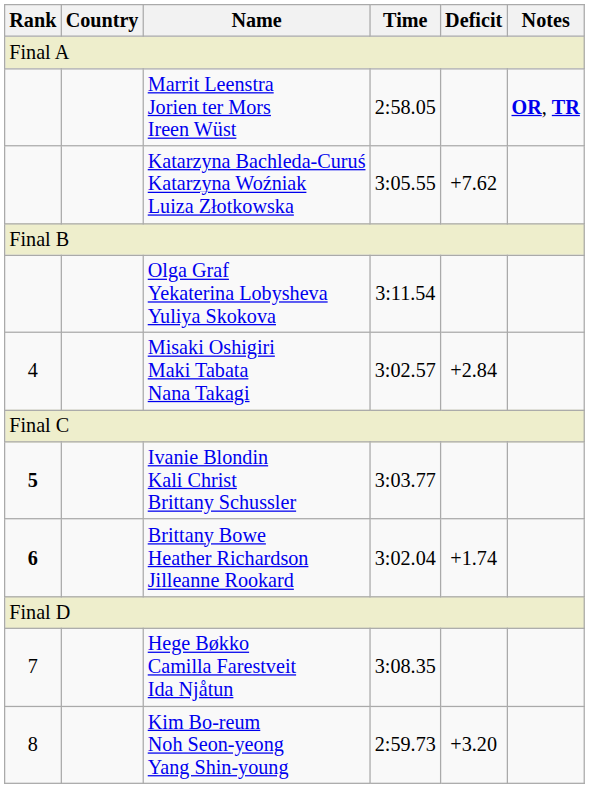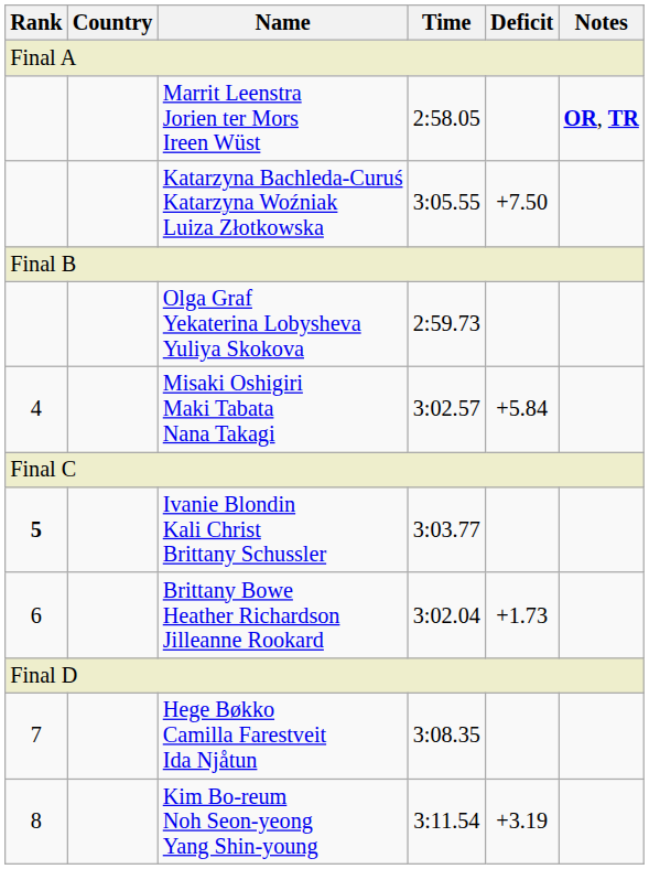Katarzyna Bachleda-Curuś Katarzyna Woźniak Luiza Złotkowska | Deficit: +7.62 -> +7.50
Olga Graf Yekaterina Lobysheva Yuliya Skokova | Time: 3:11.54 -> 2:59.73
Misaki Oshigiri Maki Tabata Nana Takagi | Deficit: +2.84 -> +5.84
Brittany Bowe Heather Richardson Jilleanne Rookard | Rank: bold -> normal
Brittany Bowe Heather Richardson Jilleanne Rookard | Deficit: +1.74 -> +1.73
Kim Bo-reum Noh Seon-yeong Yang Shin-young | Time: 2:59.73 -> 3:11.54
Kim Bo-reum Noh Seon-yeong Yang Shin-young | Deficit: +3.20 -> +3.19
